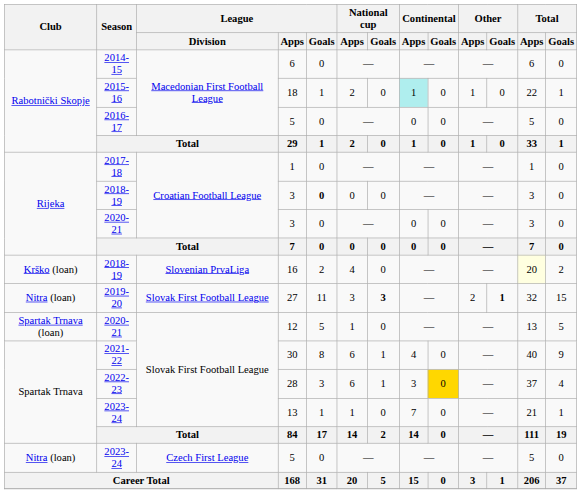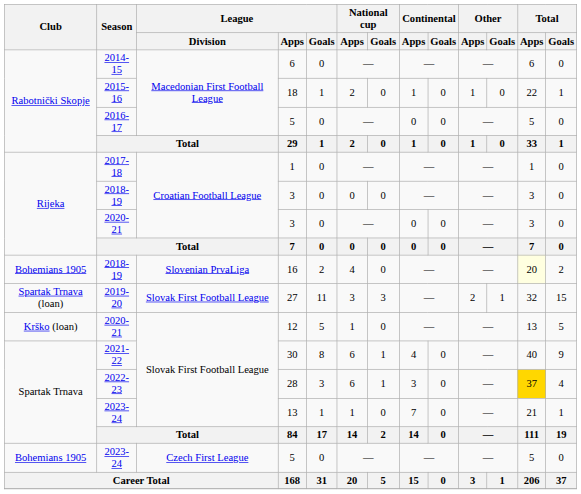18 | Continental / Apps: paleturquoise background -> no background
2018-19 / 3 | League / Goals: bold -> normal
16 | Club: Krško (loan) -> Bohemians 1905
27 | Club: Nitra (loan) -> Spartak Trnava (loan)
27 | National cup / Goals: bold -> normal
27 | Other / Goals: bold -> normal
12 | Club: Spartak Trnava (loan) -> Krško (loan)
28 | Continental / Goals: gold background -> no background
28 | Total / Apps: no background -> gold background
2023-24 / 5 | Club: Nitra (loan) -> Bohemians 1905
